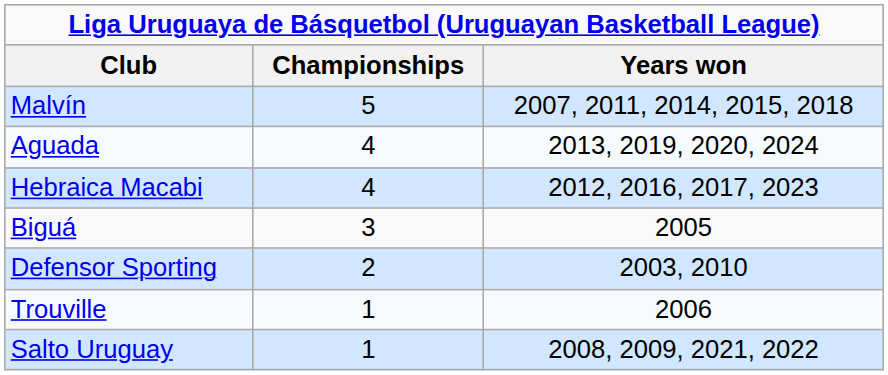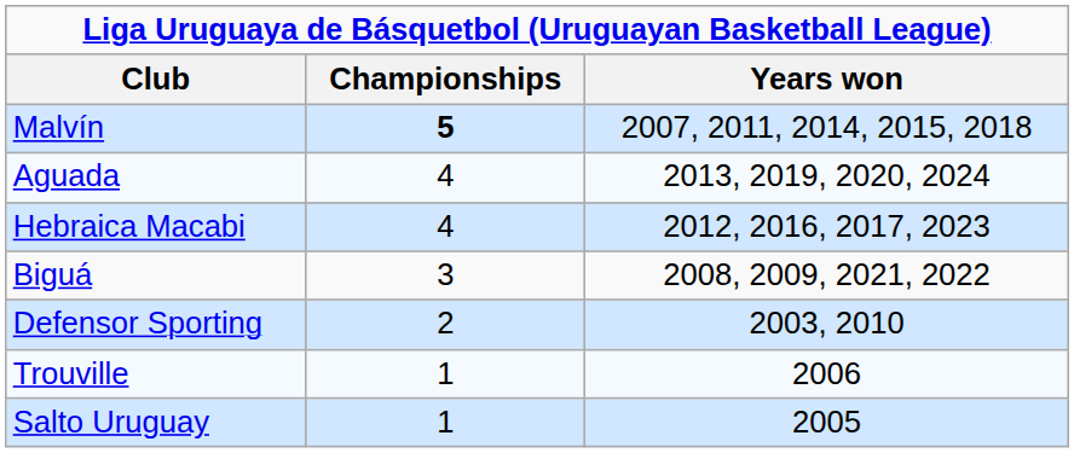Malvín | Championships: normal -> bold
Biguá | Years won: 2005 -> 2008, 2009, 2021, 2022
Salto Uruguay | Years won: 2008, 2009, 2021, 2022 -> 2005
